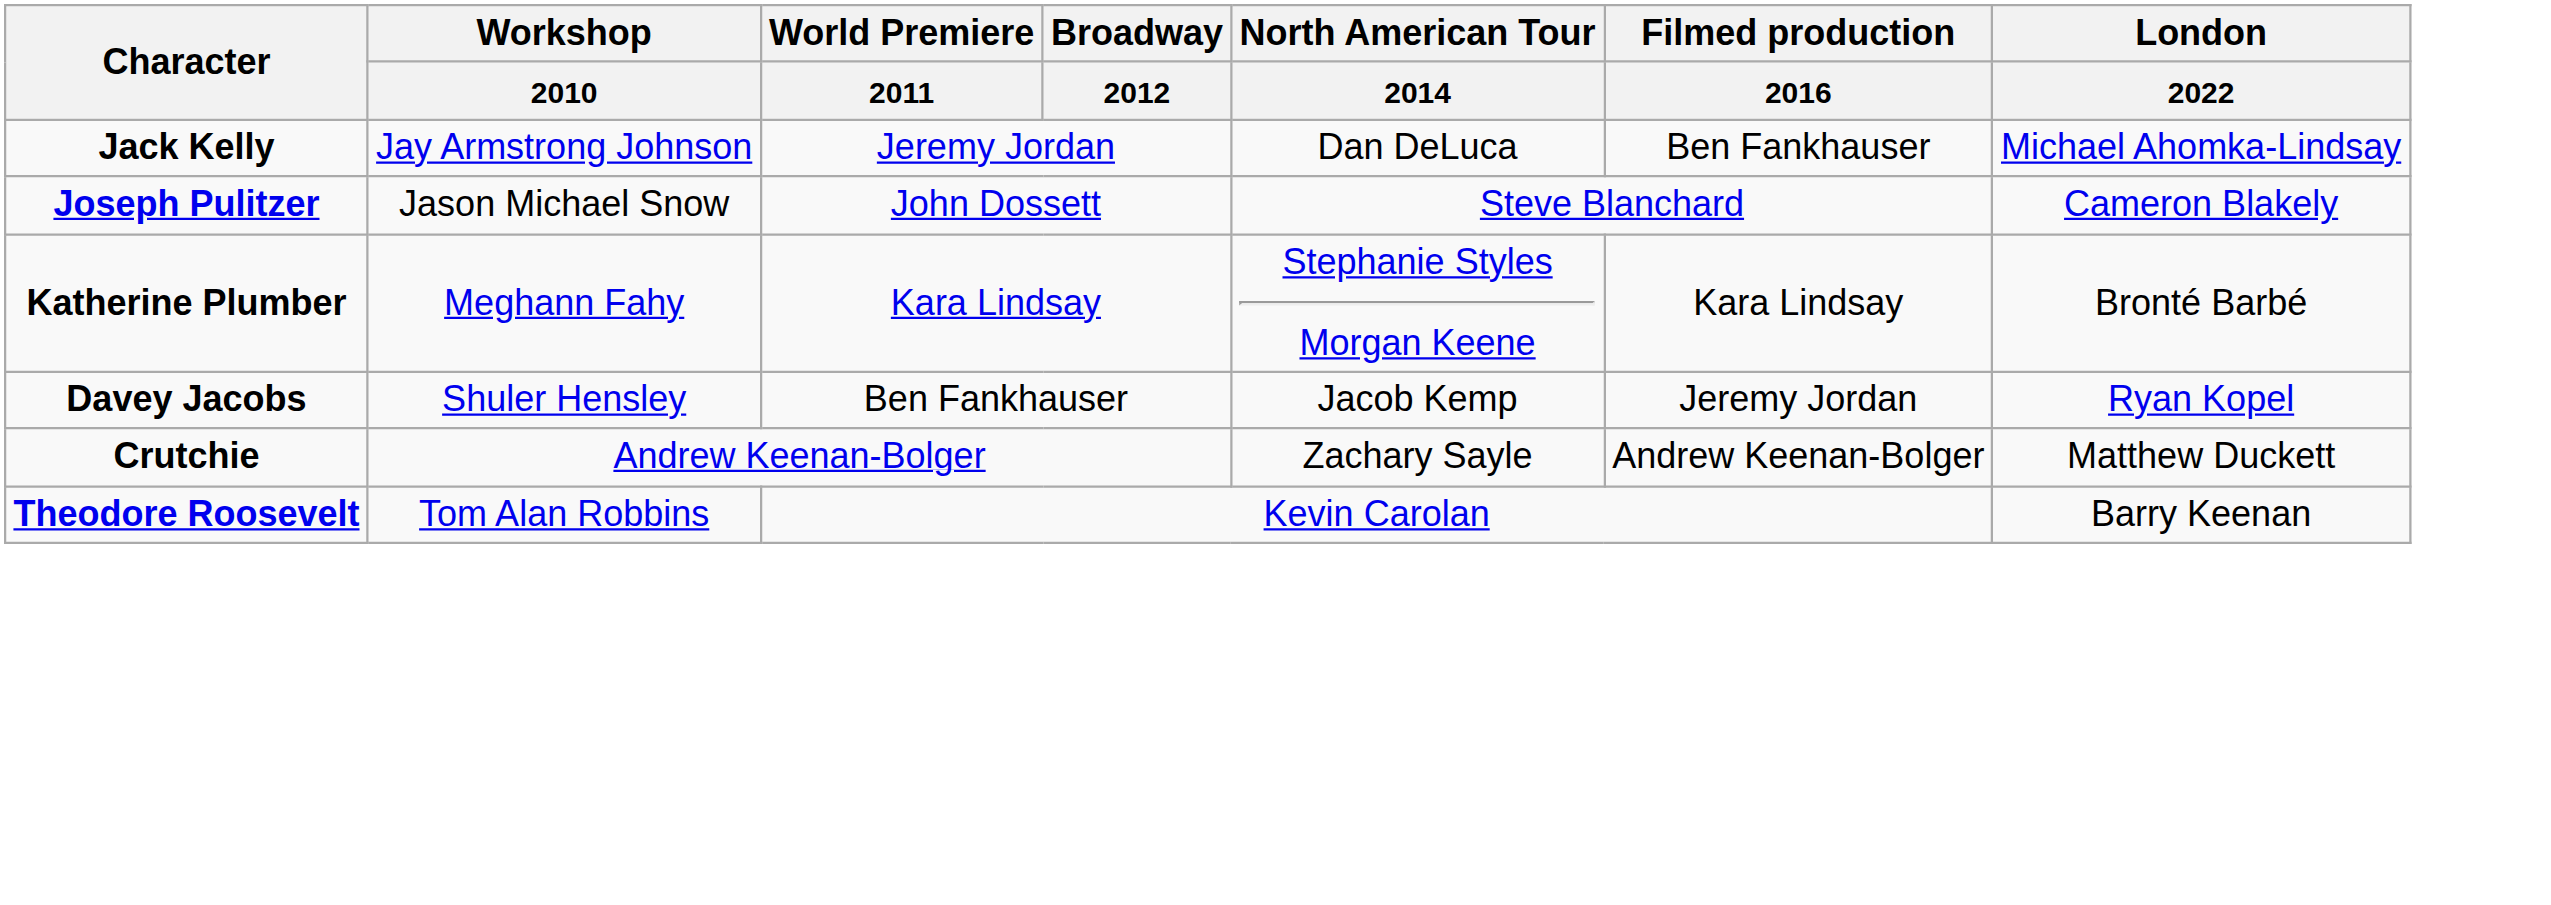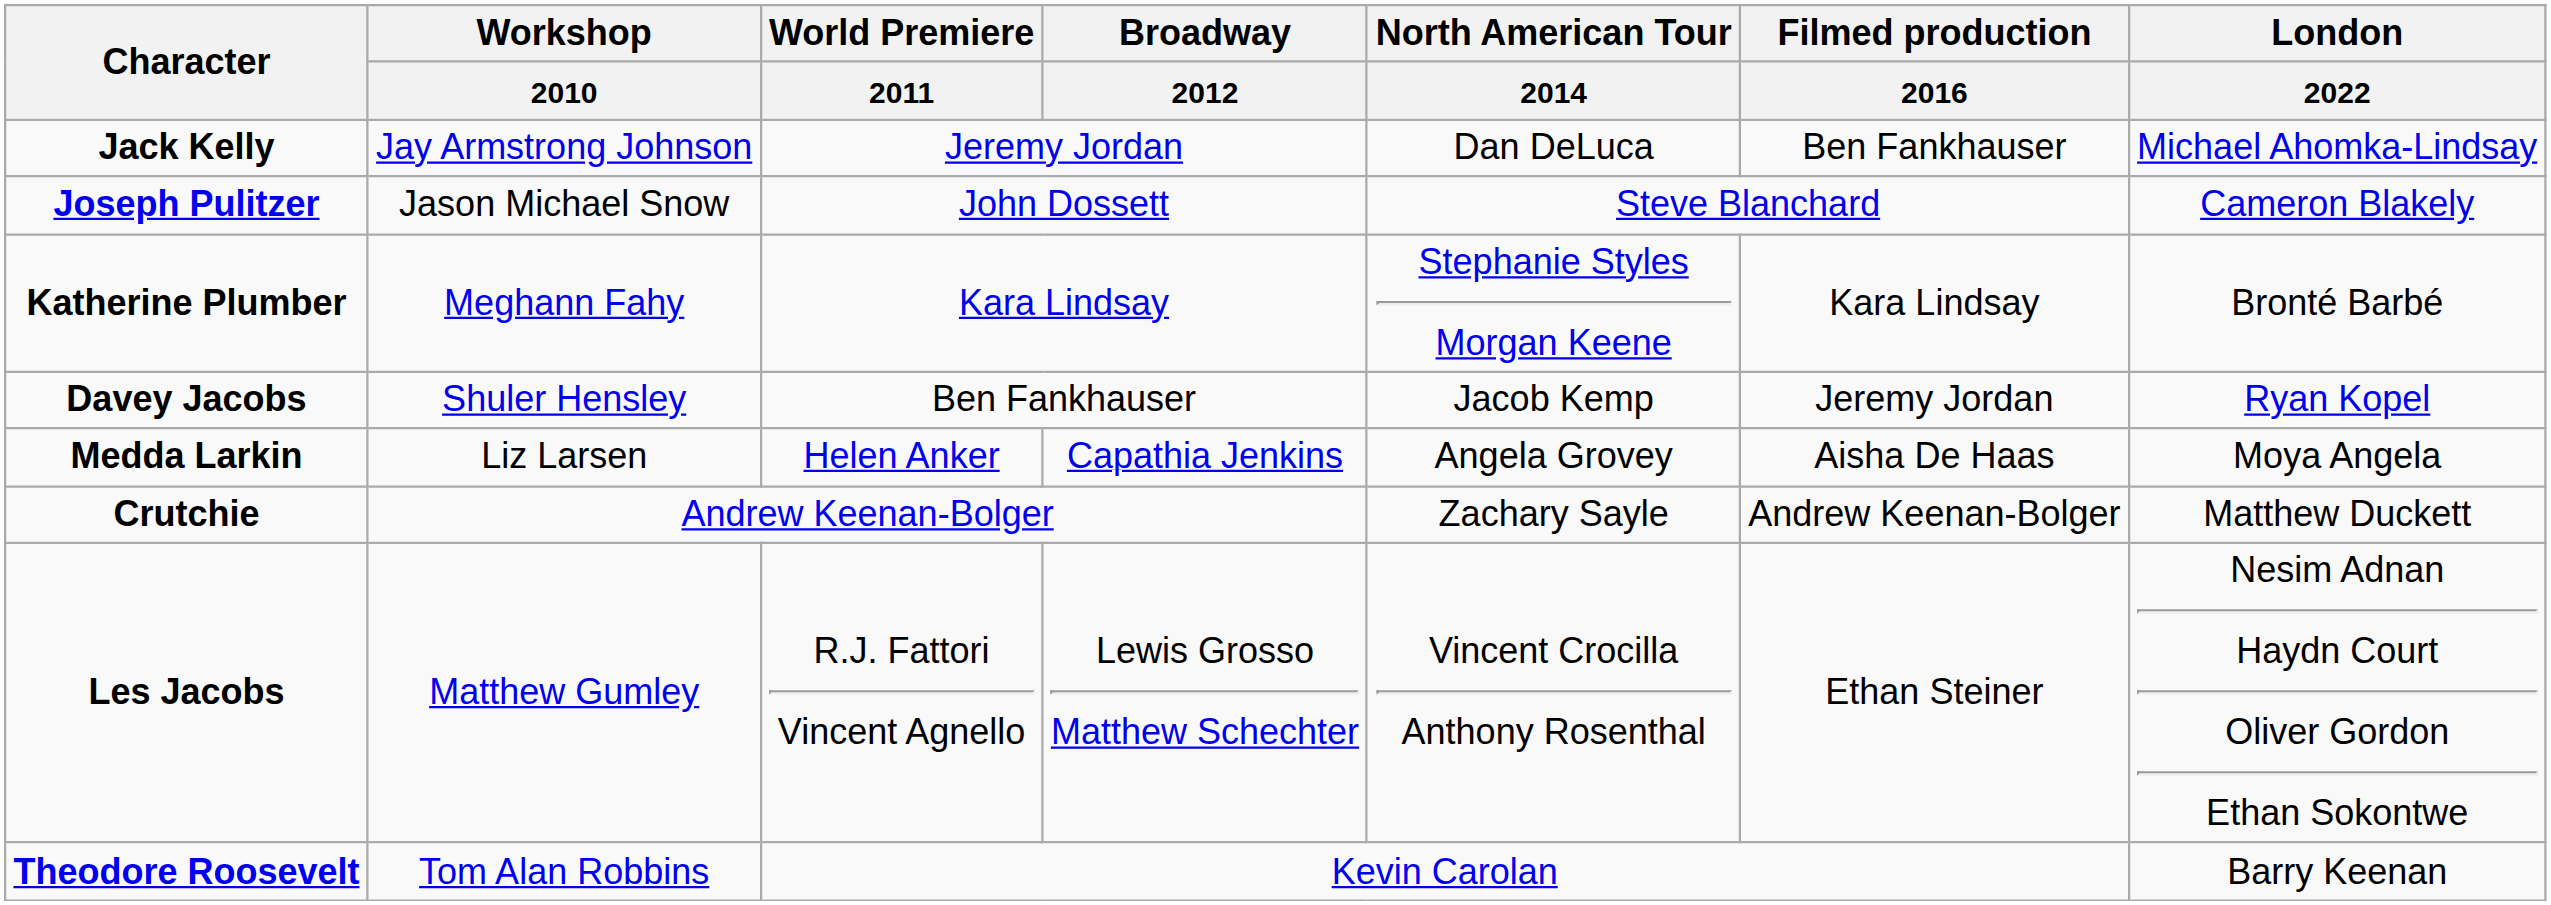+ row: Medda Larkin | Liz Larsen | Helen Anker | Capathia Jenkins | Angela Grovey | Aisha De Haas | Moya Angela
+ row: Les Jacobs | Matthew Gumley | R.J. Fattori Vincent Agnello | Lewis Grosso Matthew Schechter | Vincent Crocilla Anthony Rosenthal | Ethan Steiner | Nesim Adnan Haydn Court Oliver Gordon Ethan Sokontwe
